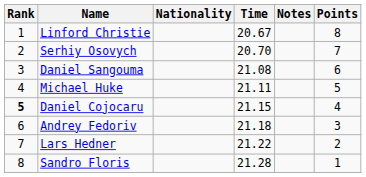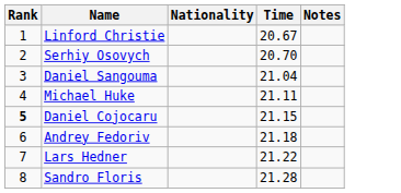- column: Points | 8 | 7 | 6 | 5 | 4 | 3 | 2 | 1
Daniel Sangouma | Time: 21.08 -> 21.04
